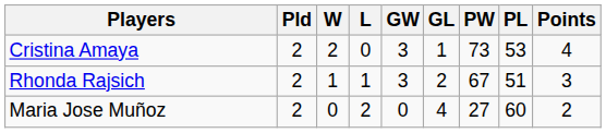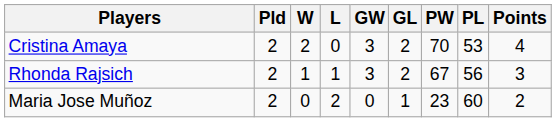Cristina Amaya | GL: 1 -> 2
Cristina Amaya | PW: 73 -> 70
Rhonda Rajsich | PL: 51 -> 56
Maria Jose Muñoz | GL: 4 -> 1
Maria Jose Muñoz | PW: 27 -> 23
